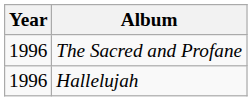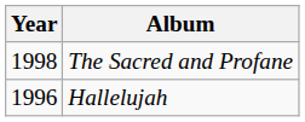The Sacred and Profane | Year: 1996 -> 1998
